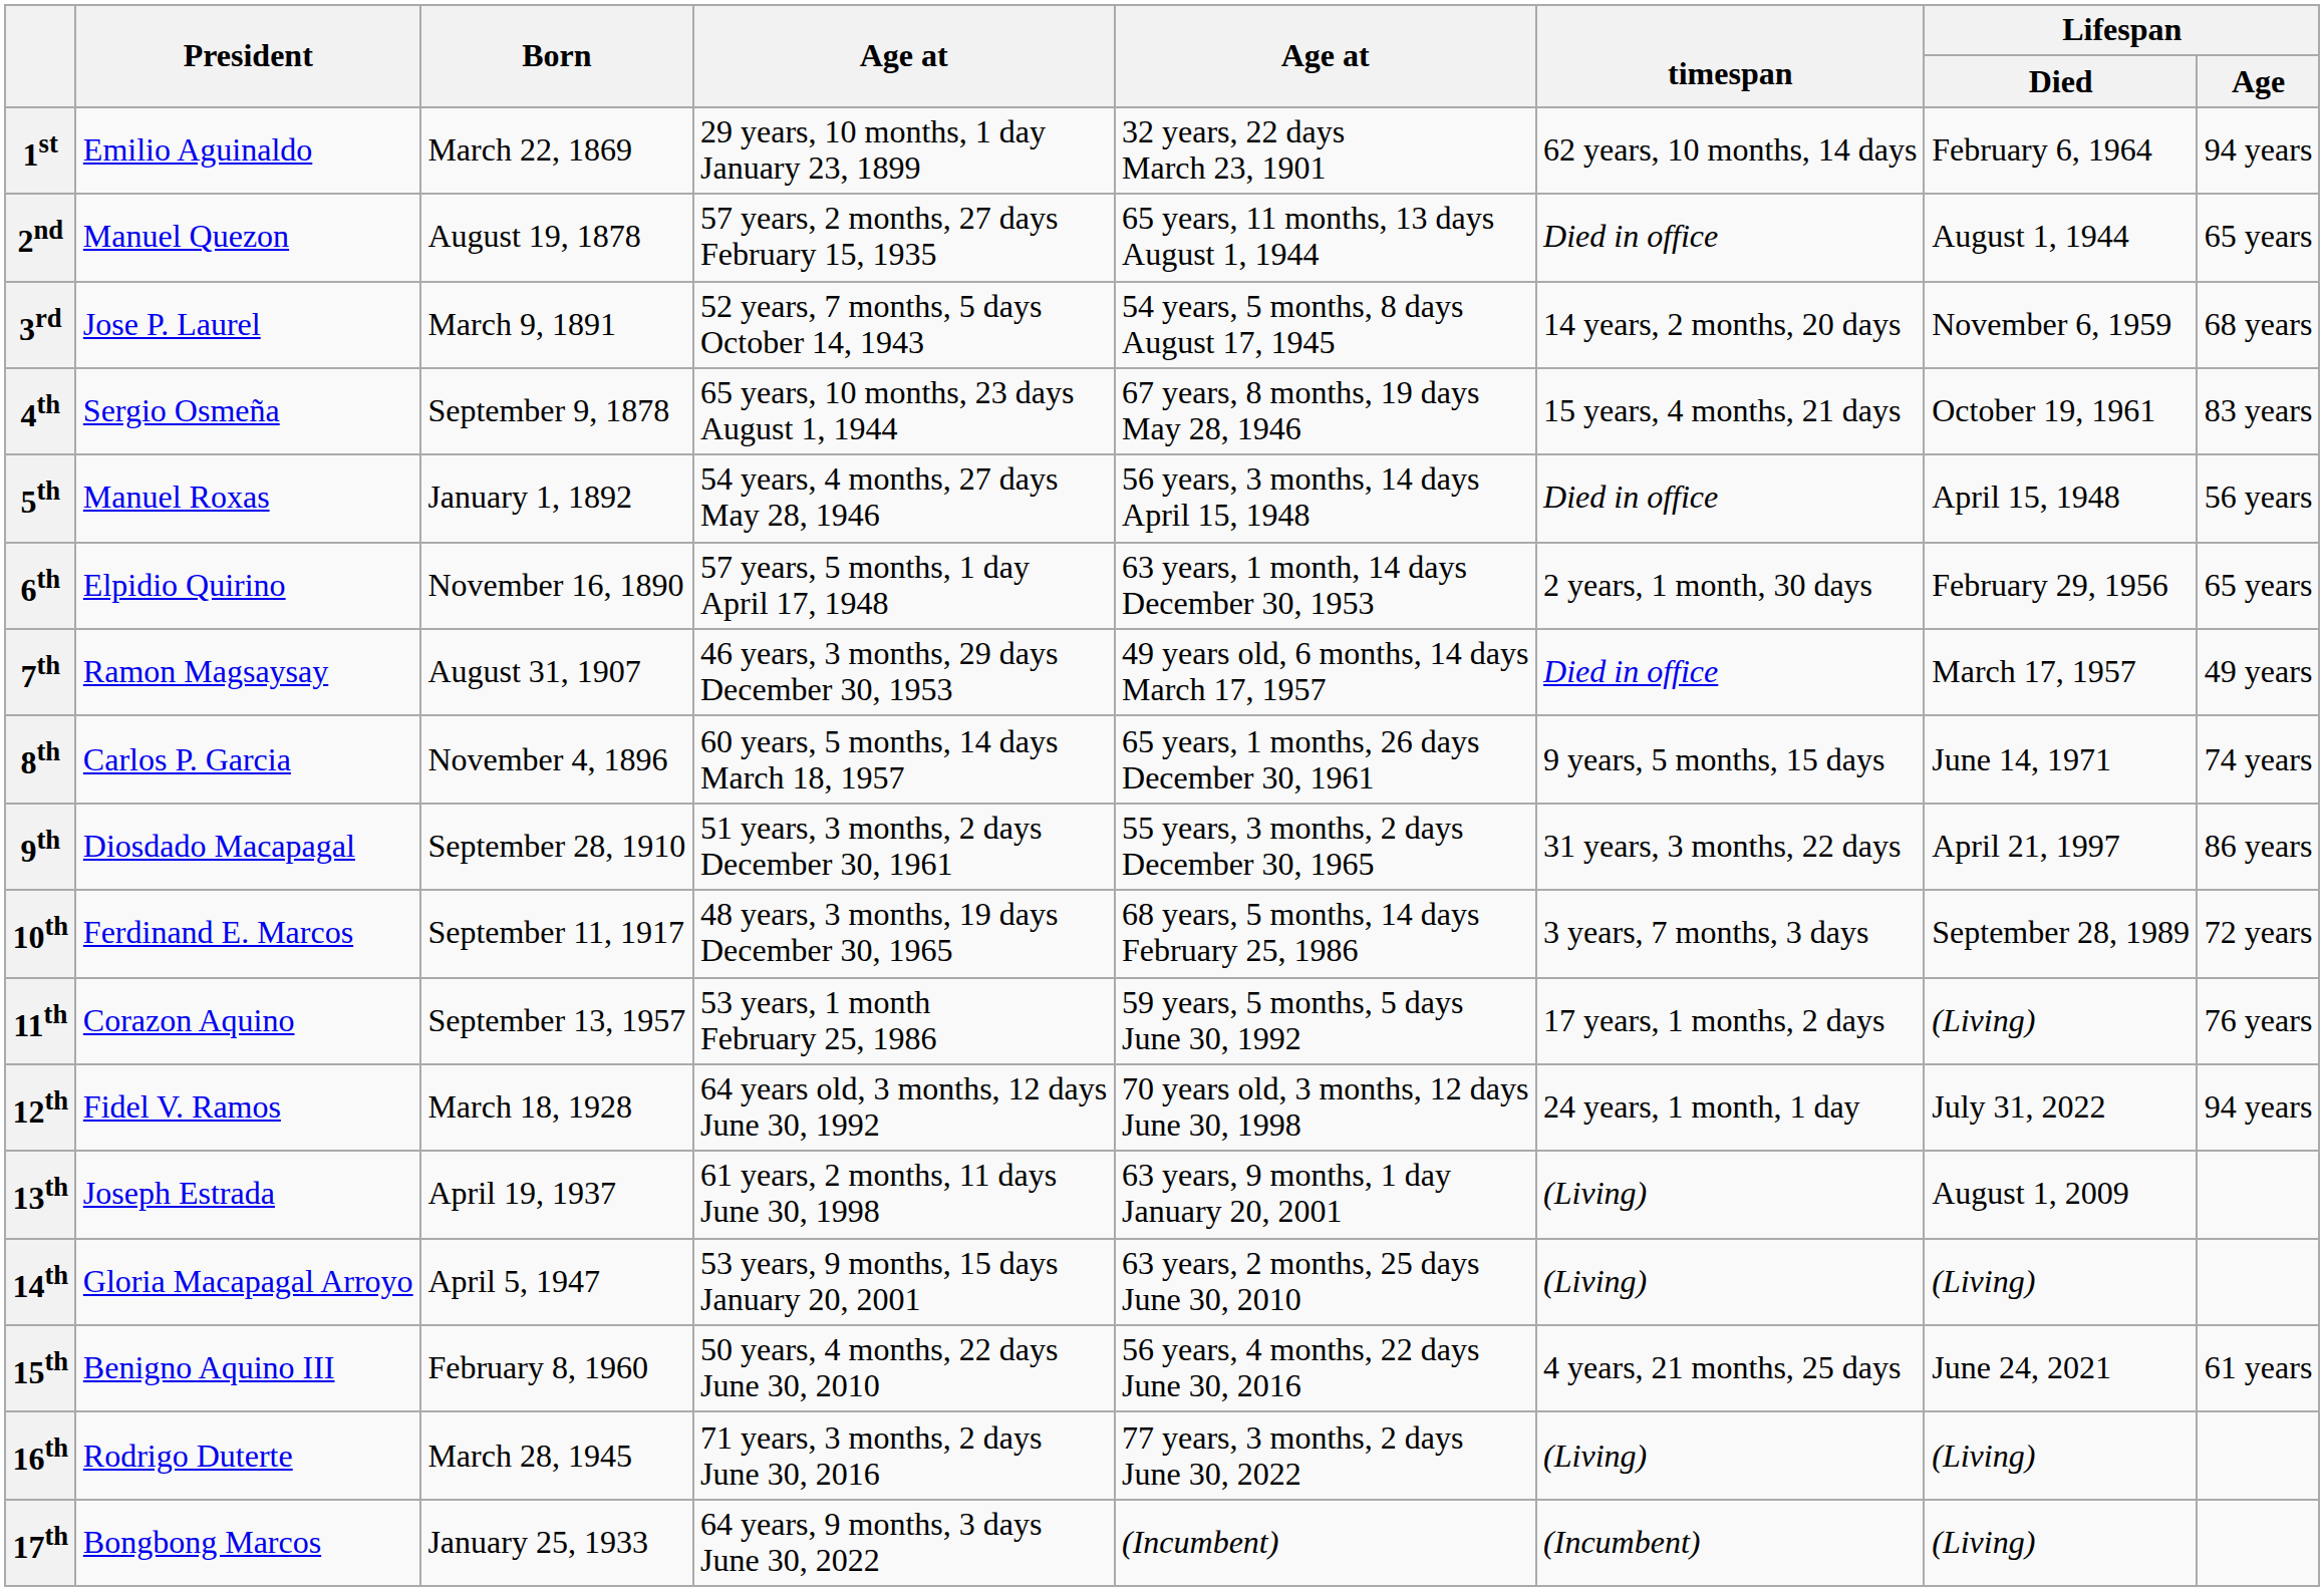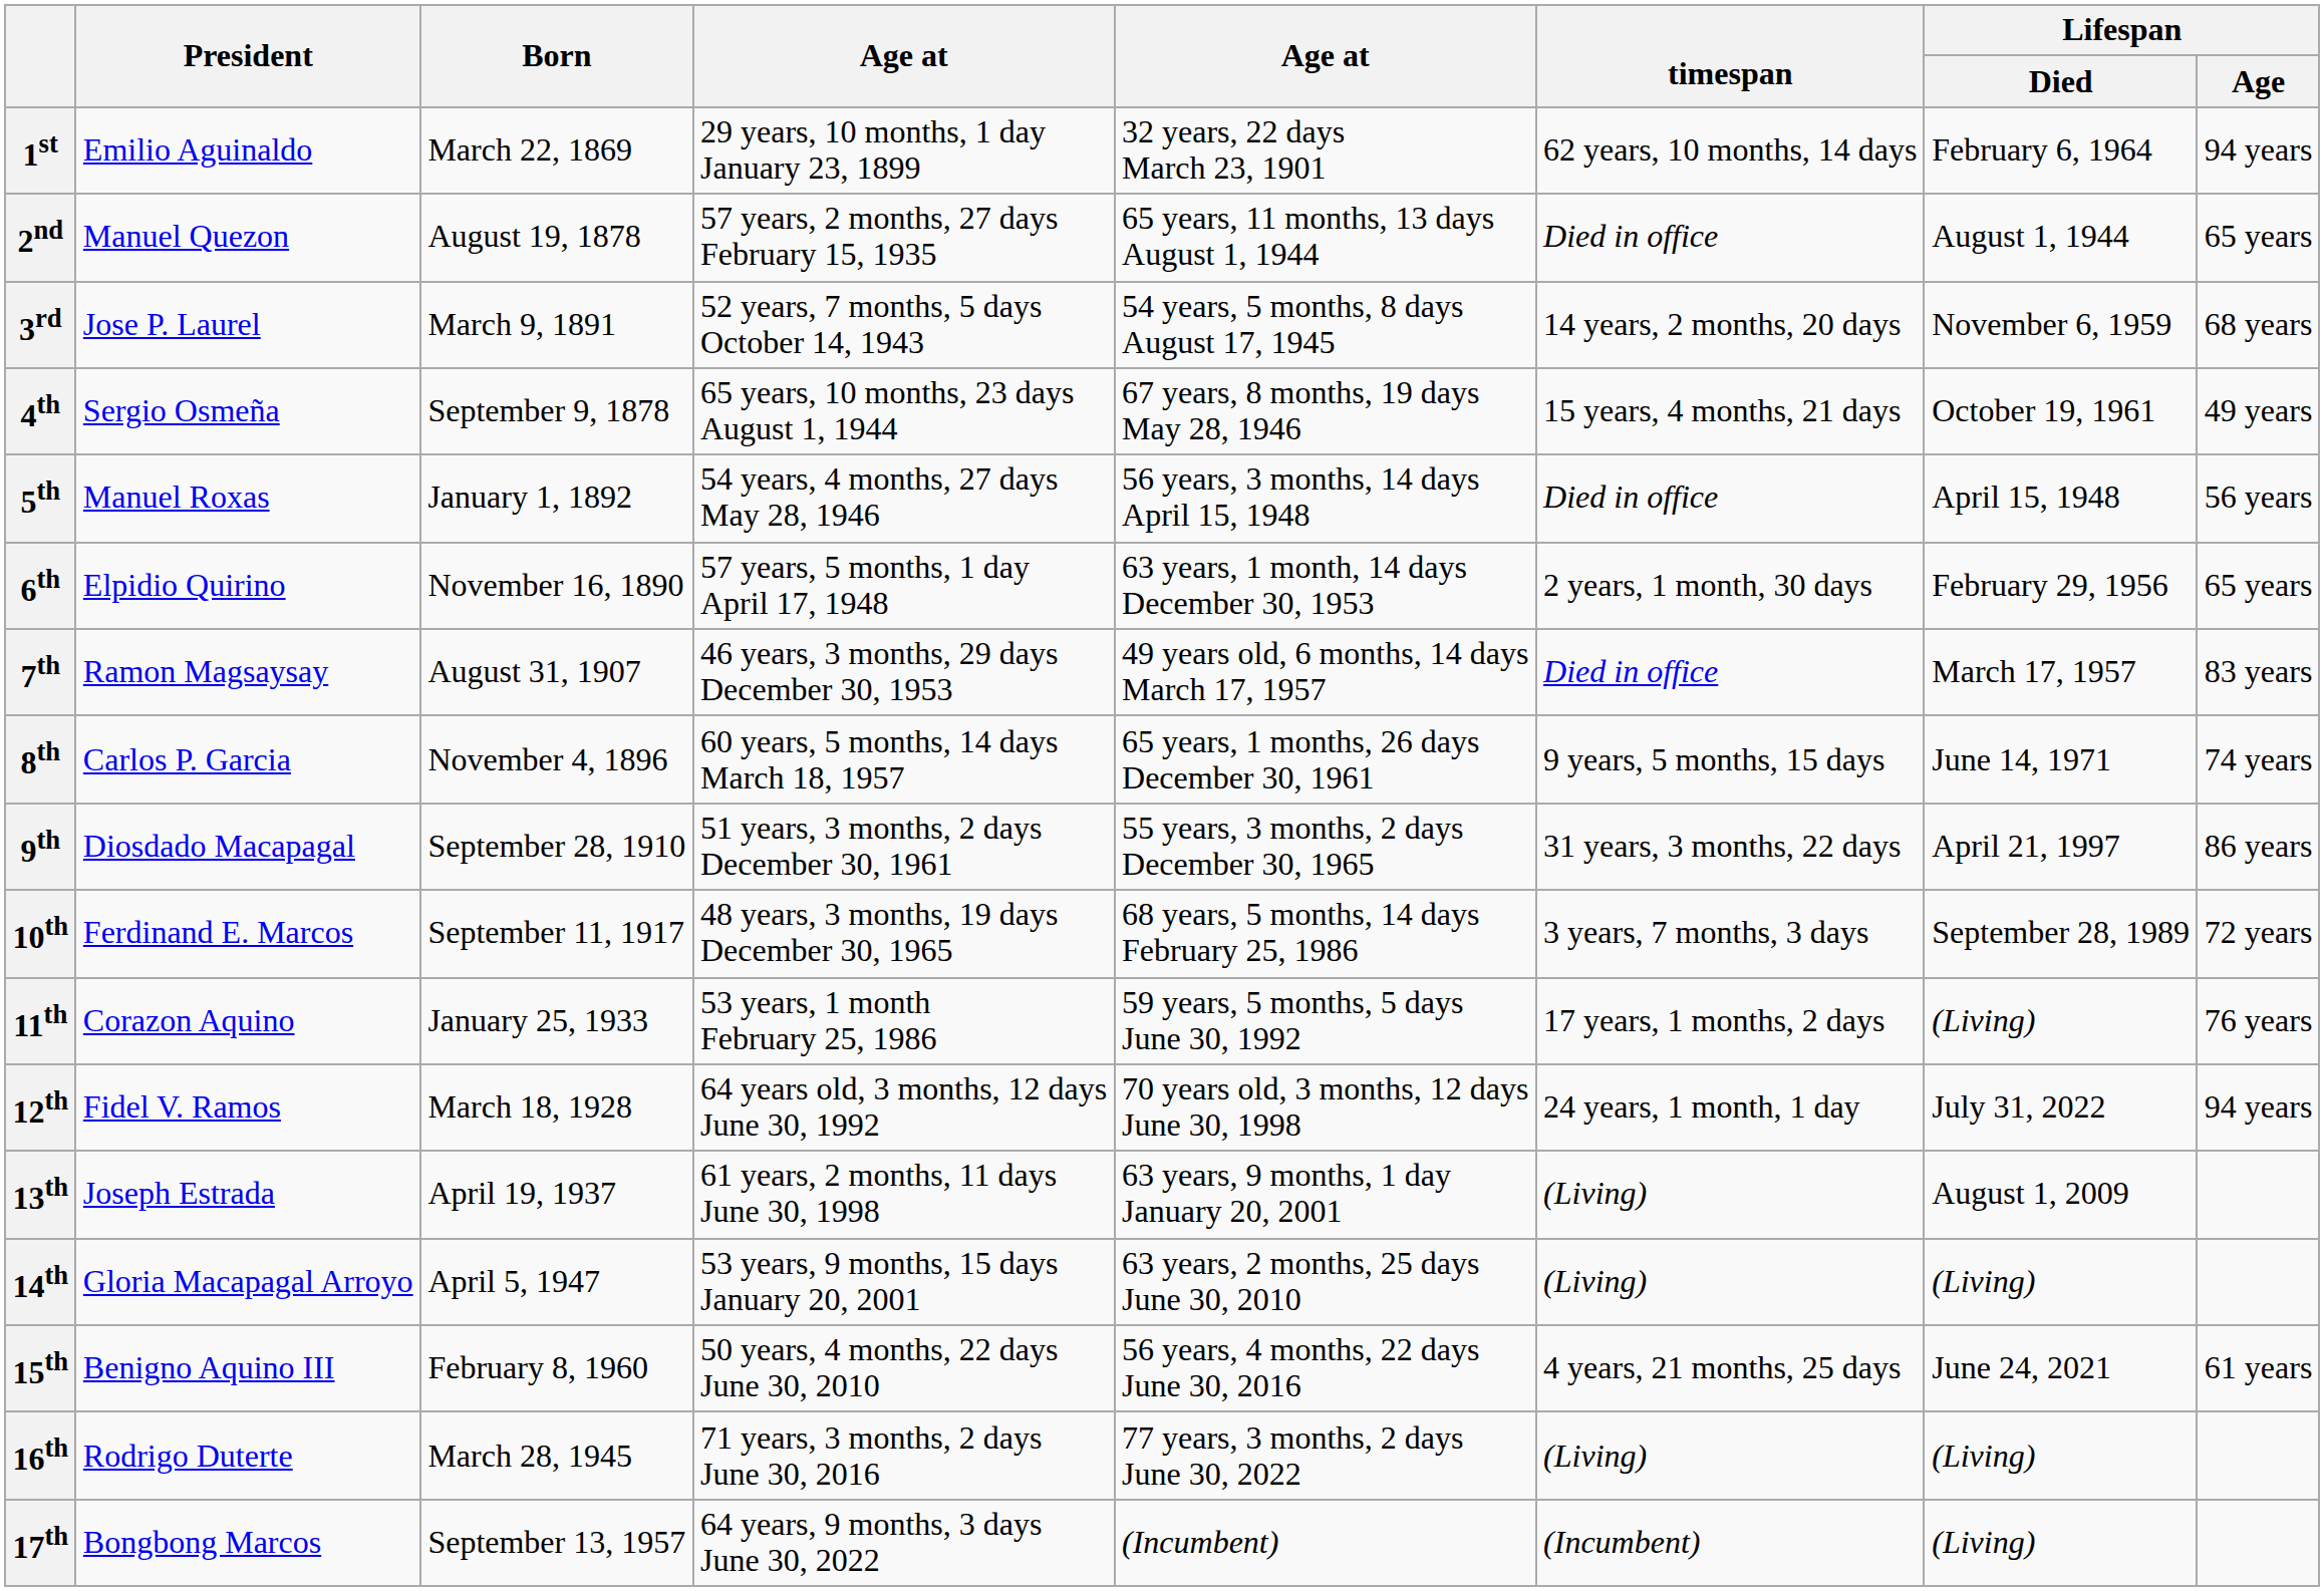4th | Lifespan / Age: 83 years -> 49 years
7th | Lifespan / Age: 49 years -> 83 years
11th | Born: September 13, 1957 -> January 25, 1933
17th | Born: January 25, 1933 -> September 13, 1957
